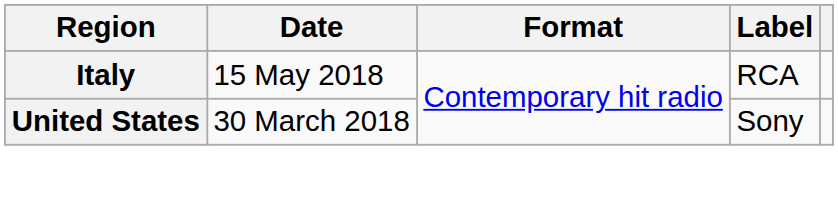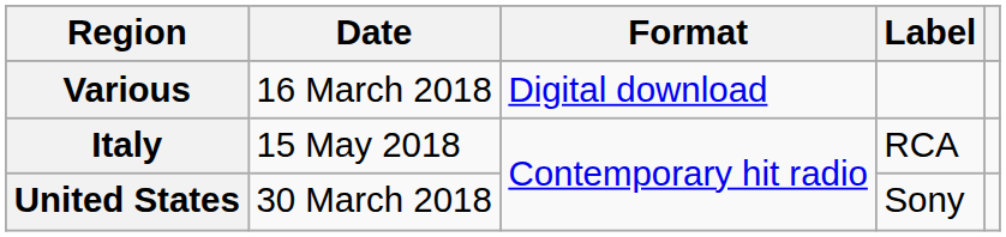+ row: Various | 16 March 2018 | Digital download
